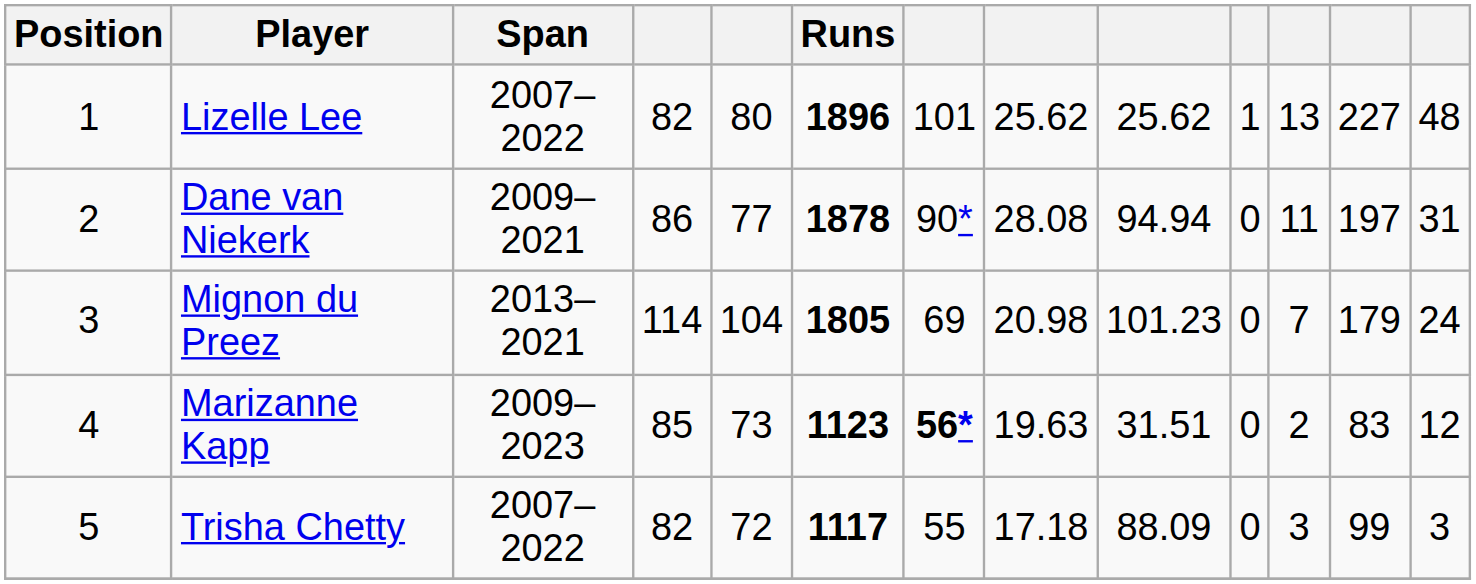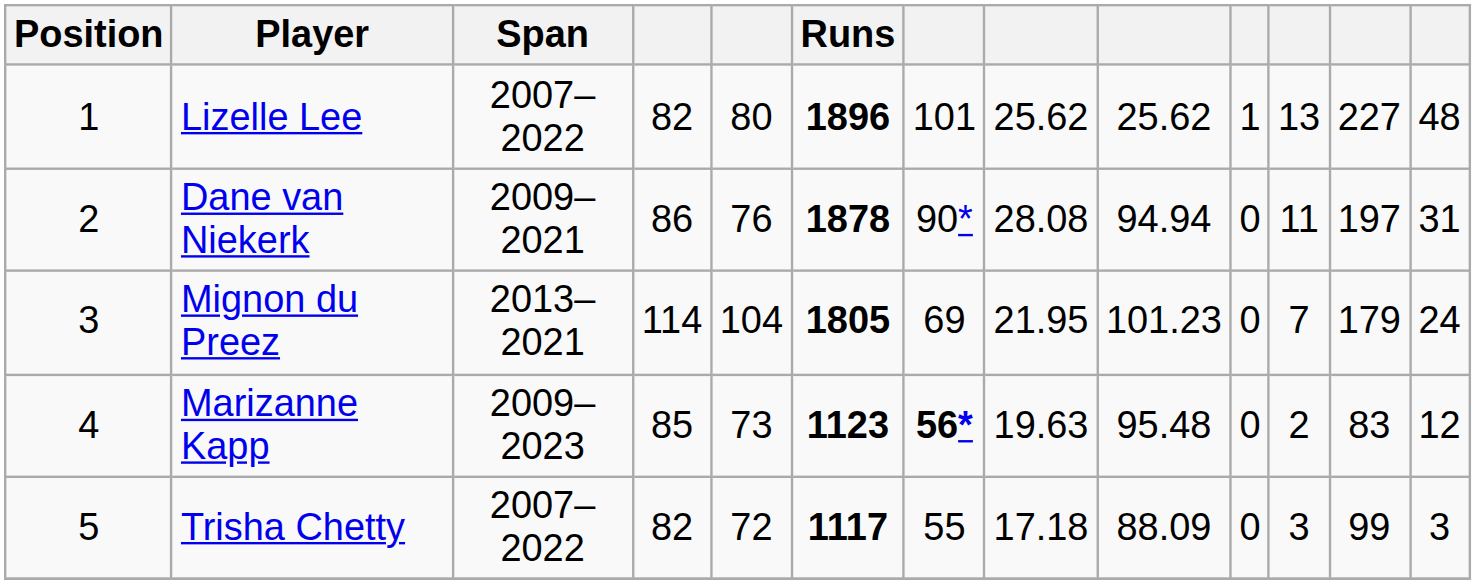Dane van Niekerk | column 5: 77 -> 76
Mignon du Preez | column 8: 20.98 -> 21.95
Marizanne Kapp | column 9: 31.51 -> 95.48
